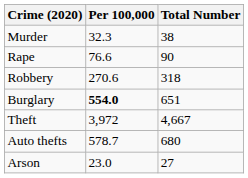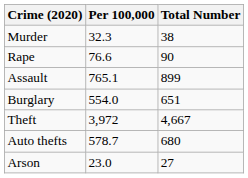- row: Robbery | 270.6 | 318
+ row: Assault | 765.1 | 899
Burglary | Per 100,000: bold -> normal
